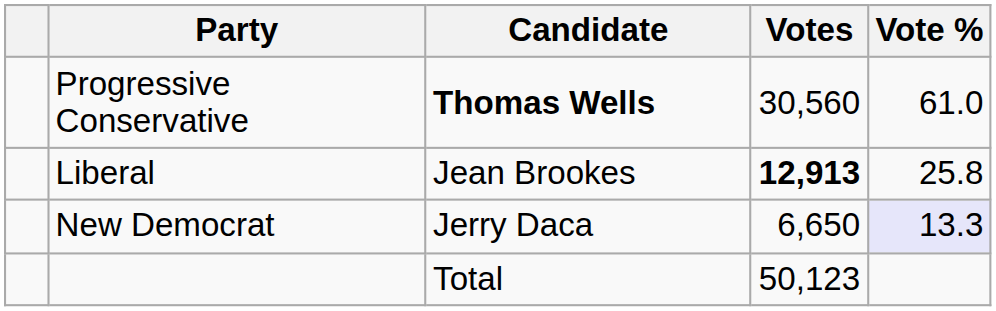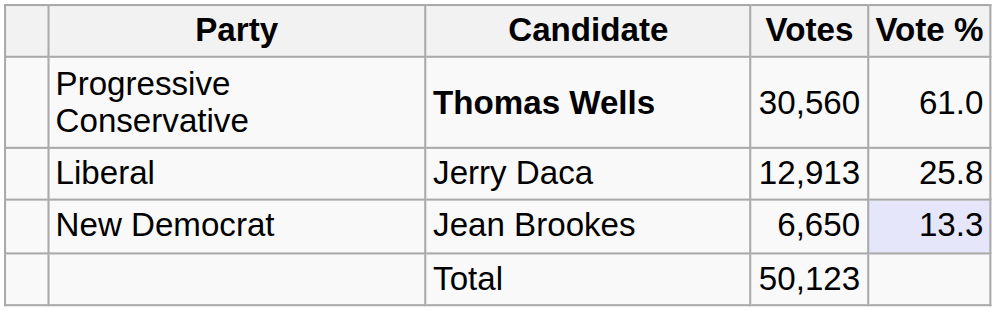Liberal | Candidate: Jean Brookes -> Jerry Daca
Liberal | Votes: bold -> normal
New Democrat | Candidate: Jerry Daca -> Jean Brookes
